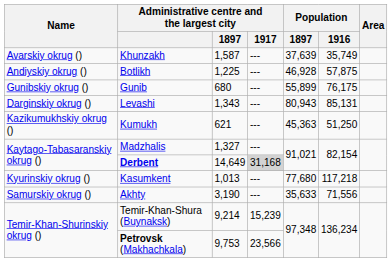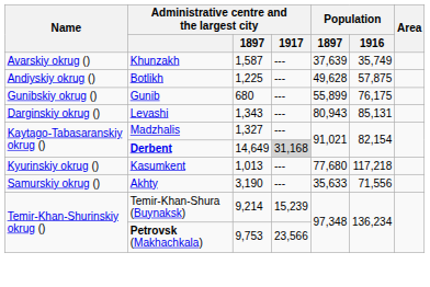Botlikh | Population / 1897: 46,928 -> 49,628
- row: Kazikumukhskiy okrug () | Kumukh | 621 | --- | 45,363 | 51,250
